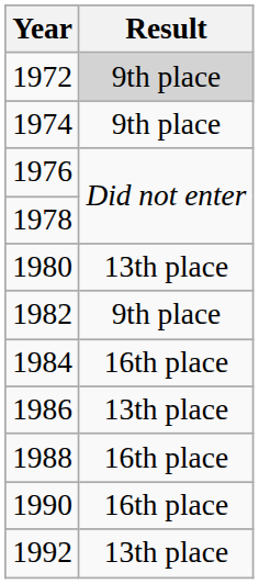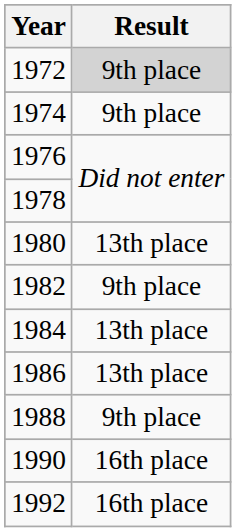1984 | Result: 16th place -> 13th place
1988 | Result: 16th place -> 9th place
1992 | Result: 13th place -> 16th place
